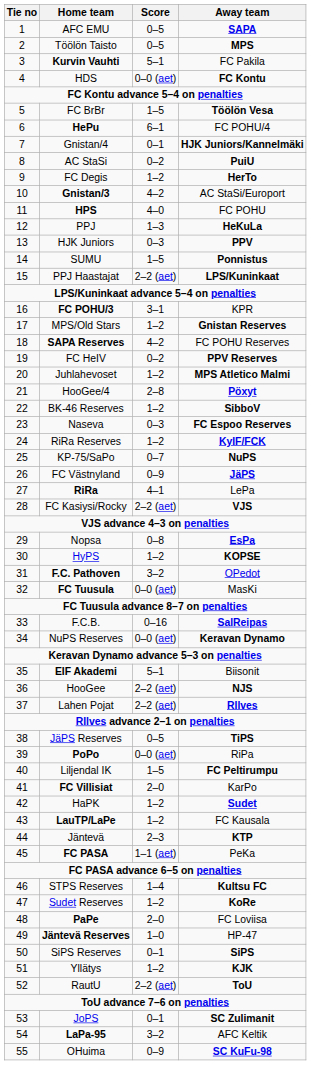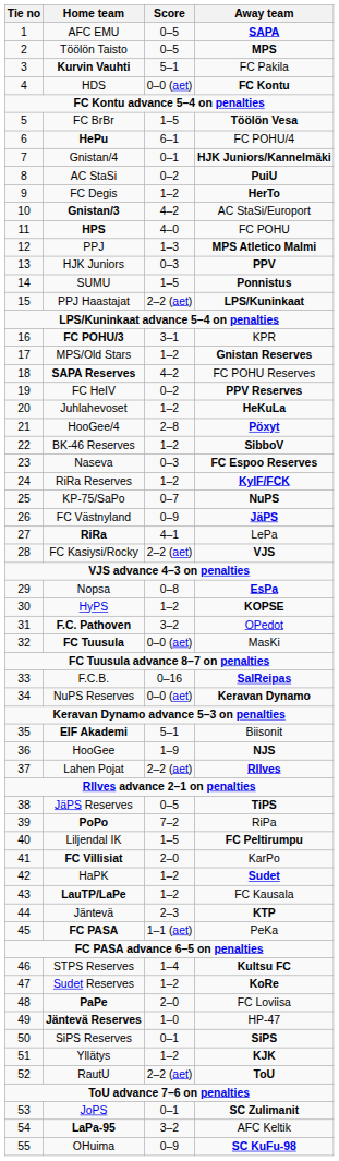PPJ | Away team: HeKuLa -> MPS Atletico Malmi
Juhlahevoset | Away team: MPS Atletico Malmi -> HeKuLa
HooGee | Score: 2–2 (aet) -> 1–9
PoPo | Score: 0–0 (aet) -> 7–2
